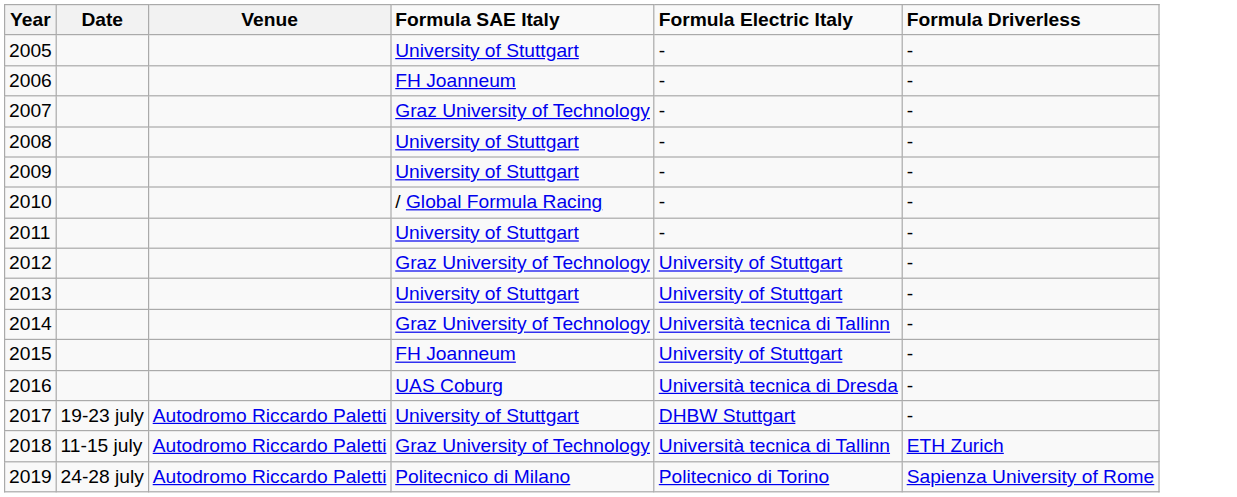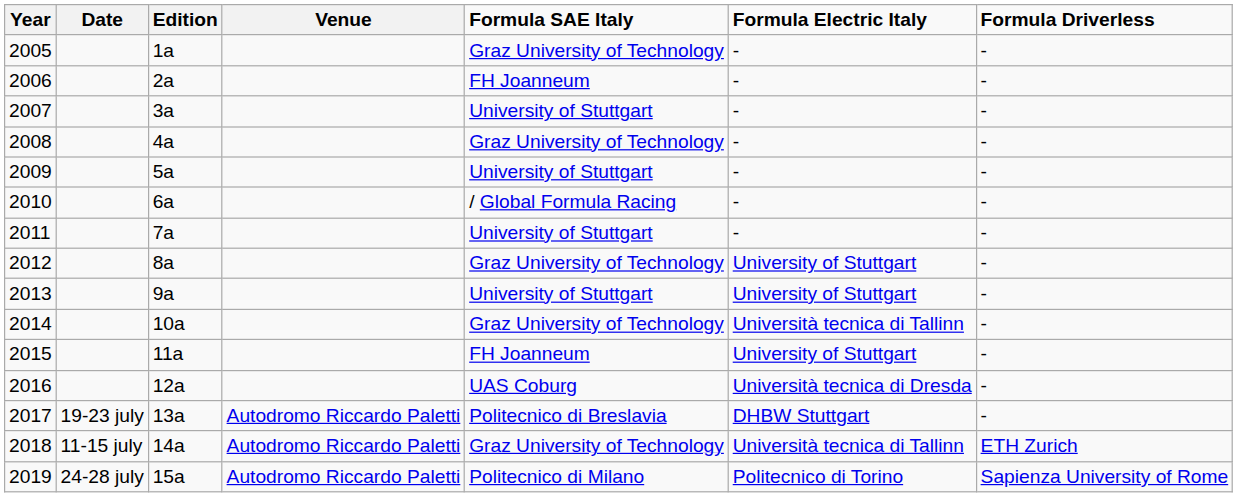+ column: Edition | 1a | 2a | 3a | 4a | 5a | 6a | 7a | 8a | 9a | 10a | 11a | 12a | 13a | 14a | 15a
2005 | Formula SAE Italy: University of Stuttgart -> Graz University of Technology
2007 | Formula SAE Italy: Graz University of Technology -> University of Stuttgart
2008 | Formula SAE Italy: University of Stuttgart -> Graz University of Technology
2017 | Formula SAE Italy: University of Stuttgart -> Politecnico di Breslavia
